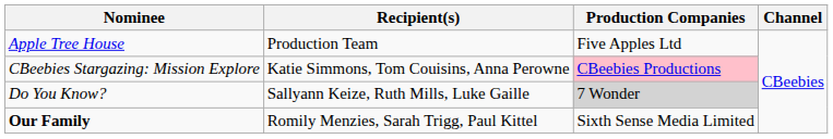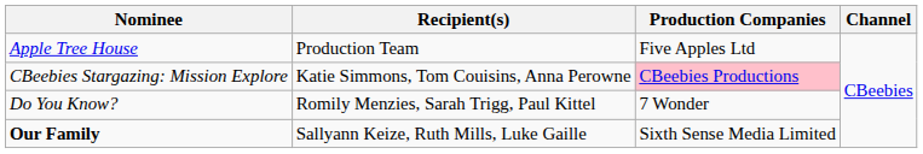Do You Know? | Recipient(s): Sallyann Keize, Ruth Mills, Luke Gaille -> Romily Menzies, Sarah Trigg, Paul Kittel
Do You Know? | Production Companies: lightgrey background -> no background
Our Family | Recipient(s): Romily Menzies, Sarah Trigg, Paul Kittel -> Sallyann Keize, Ruth Mills, Luke Gaille
